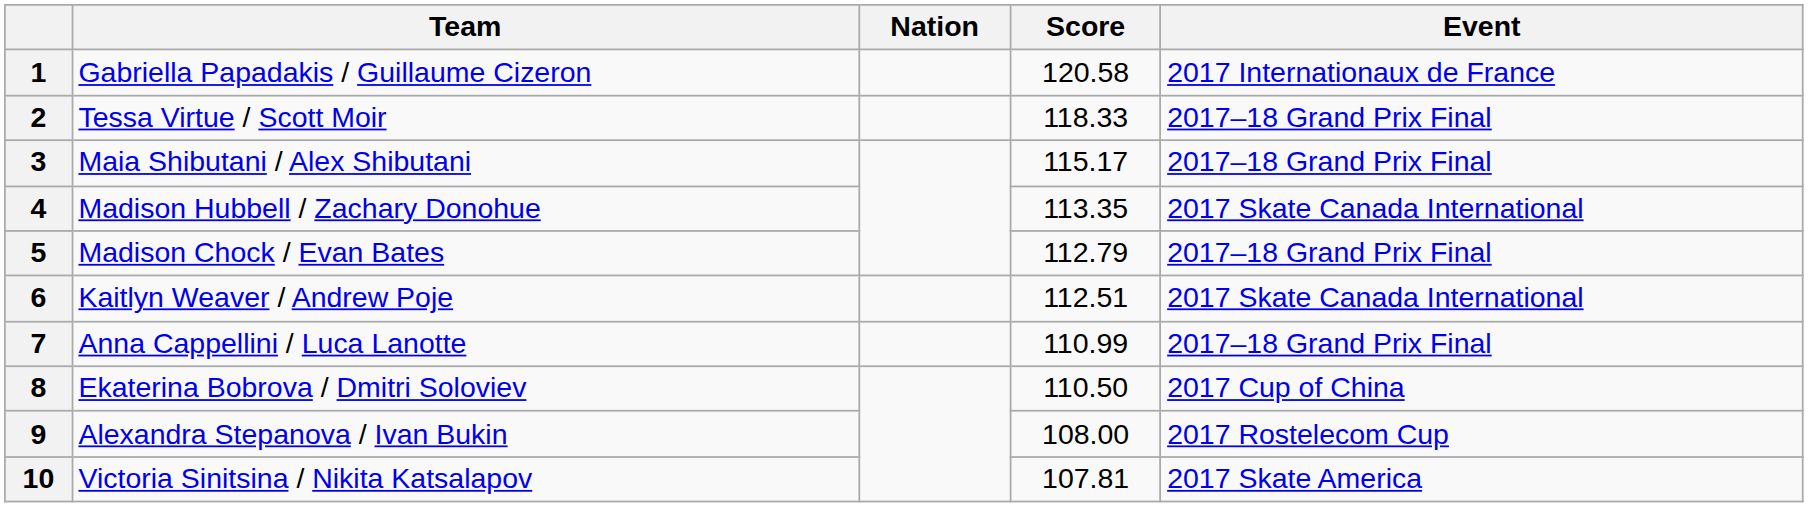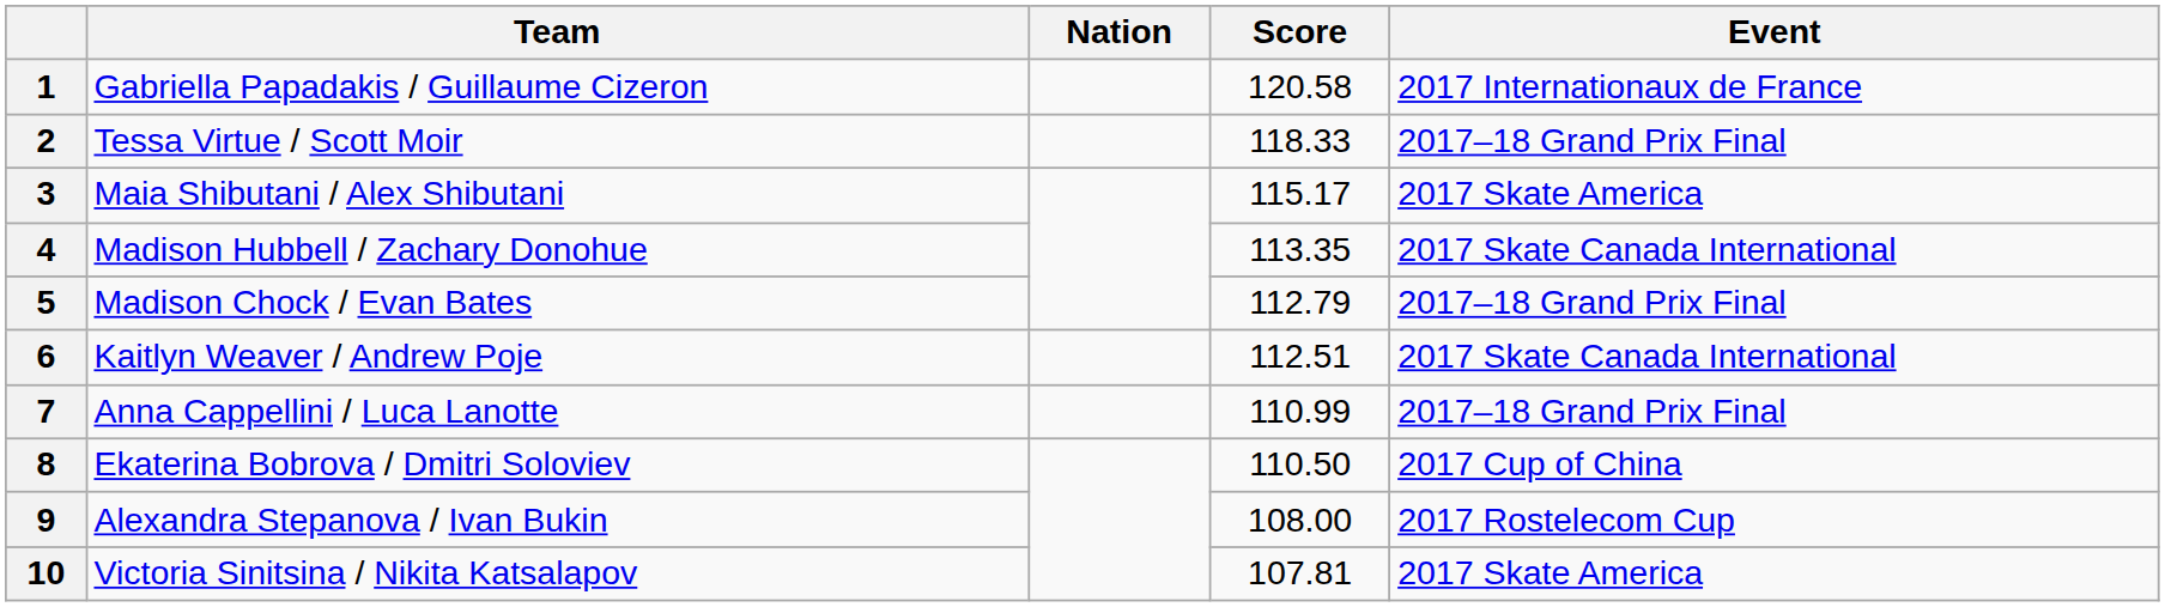3 | Event: 2017–18 Grand Prix Final -> 2017 Skate America
